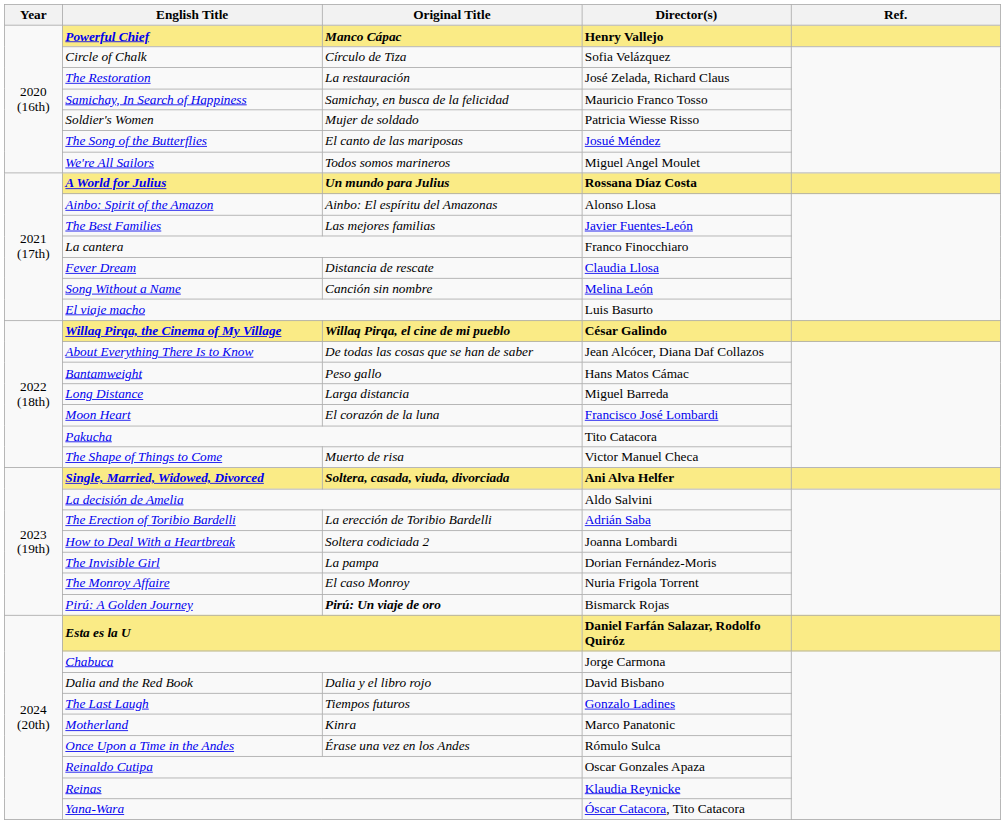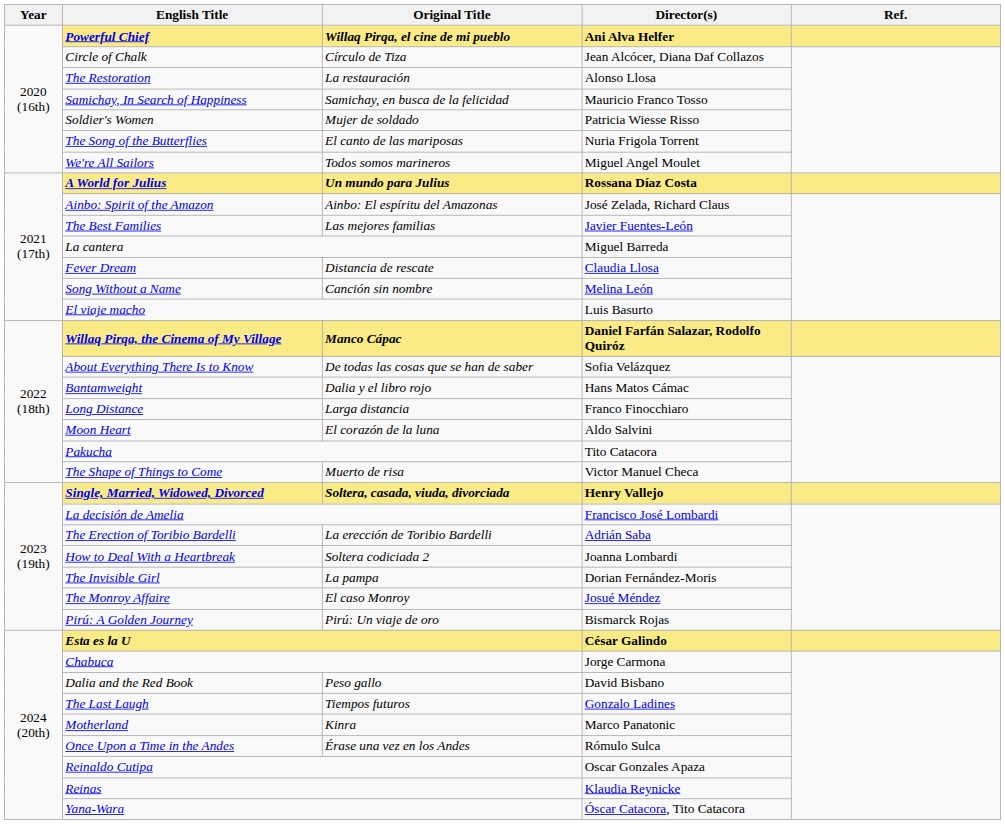Powerful Chief | Original Title: Manco Cápac -> Willaq Pirqa, el cine de mi pueblo
Powerful Chief | Director(s): Henry Vallejo -> Ani Alva Helfer
Circle of Chalk | Director(s): Sofia Velázquez -> Jean Alcócer, Diana Daf Collazos
The Restoration | Director(s): José Zelada, Richard Claus -> Alonso Llosa
The Song of the Butterflies | Director(s): Josué Méndez -> Nuria Frigola Torrent
Ainbo: Spirit of the Amazon | Director(s): Alonso Llosa -> José Zelada, Richard Claus
La cantera | Director(s): Franco Finocchiaro -> Miguel Barreda
Willaq Pirqa, the Cinema of My Village | Original Title: Willaq Pirqa, el cine de mi pueblo -> Manco Cápac
Willaq Pirqa, the Cinema of My Village | Director(s): César Galindo -> Daniel Farfán Salazar, Rodolfo Quiróz
About Everything There Is to Know | Director(s): Jean Alcócer, Diana Daf Collazos -> Sofia Velázquez
Bantamweight | Original Title: Peso gallo -> Dalia y el libro rojo
Long Distance | Director(s): Miguel Barreda -> Franco Finocchiaro
Moon Heart | Director(s): Francisco José Lombardi -> Aldo Salvini
Single, Married, Widowed, Divorced | Director(s): Ani Alva Helfer -> Henry Vallejo
La decisión de Amelia | Director(s): Aldo Salvini -> Francisco José Lombardi
The Monroy Affaire | Director(s): Nuria Frigola Torrent -> Josué Méndez
Pirú: A Golden Journey | Original Title: bold -> normal
Esta es la U | Director(s): Daniel Farfán Salazar, Rodolfo Quiróz -> César Galindo
Dalia and the Red Book | Original Title: Dalia y el libro rojo -> Peso gallo
